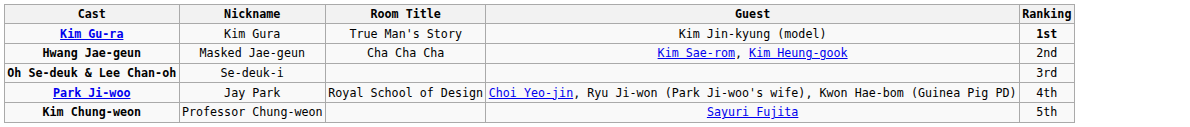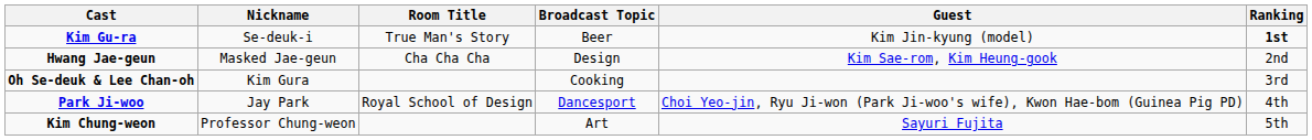+ column: Broadcast Topic | Beer | Design | Cooking | Dancesport | Art
Kim Gu-ra | Nickname: Kim Gura -> Se-deuk-i
Oh Se-deuk & Lee Chan-oh | Nickname: Se-deuk-i -> Kim Gura
